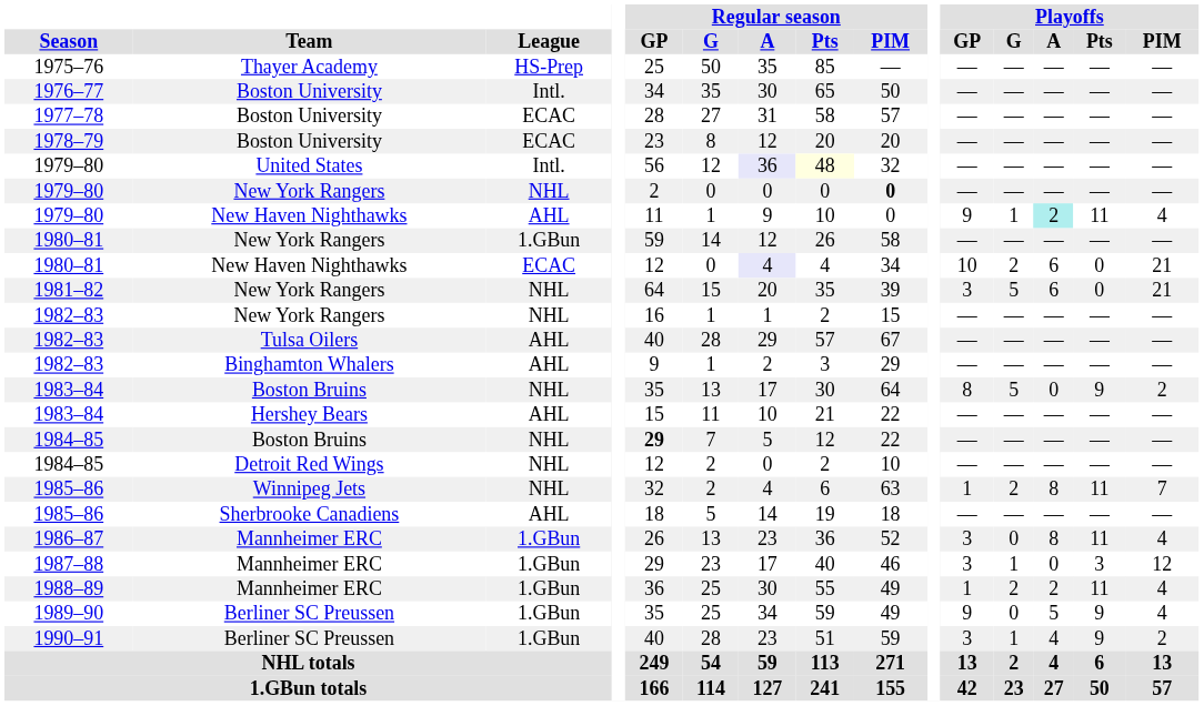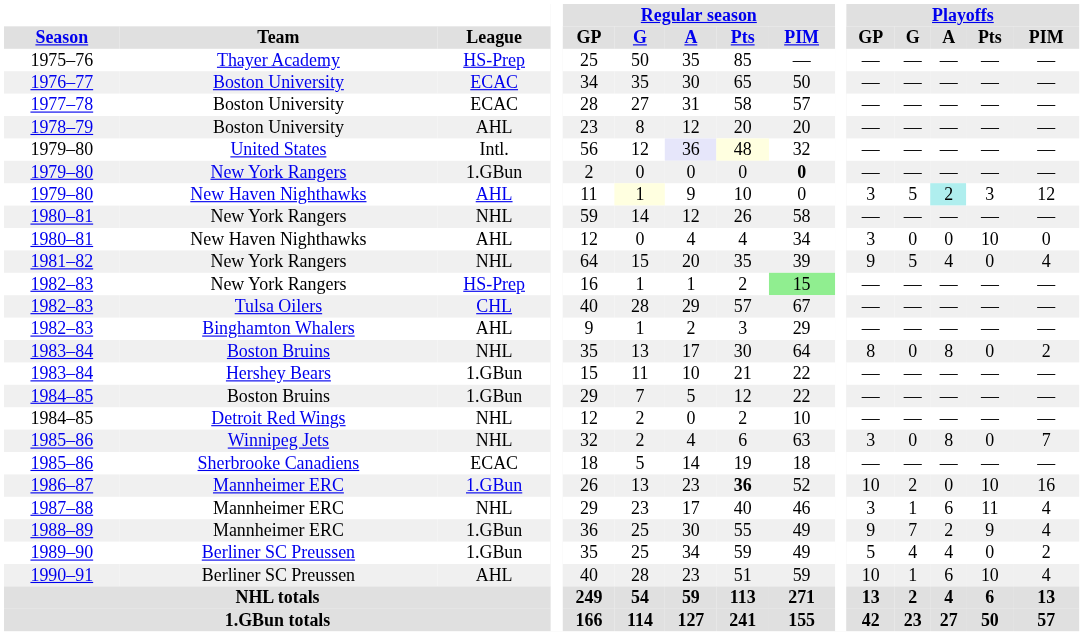1976–77 | League: Intl. -> ECAC
1978–79 | League: ECAC -> AHL
1979–80 / New York Rangers | League: NHL -> 1.GBun
1979–80 / New Haven Nighthawks | Regular season / G: no background -> lightyellow background
1979–80 / New Haven Nighthawks | Playoffs / GP: 9 -> 3
1979–80 / New Haven Nighthawks | Playoffs / G: 1 -> 5
1979–80 / New Haven Nighthawks | Playoffs / Pts: 11 -> 3
1979–80 / New Haven Nighthawks | Playoffs / PIM: 4 -> 12
1980–81 / New York Rangers | League: 1.GBun -> NHL
1980–81 / New Haven Nighthawks | League: ECAC -> AHL
1980–81 / New Haven Nighthawks | Regular season / A: lavender background -> no background
1980–81 / New Haven Nighthawks | Playoffs / GP: 10 -> 3
1980–81 / New Haven Nighthawks | Playoffs / G: 2 -> 0
1980–81 / New Haven Nighthawks | Playoffs / A: 6 -> 0
1980–81 / New Haven Nighthawks | Playoffs / Pts: 0 -> 10
1980–81 / New Haven Nighthawks | Playoffs / PIM: 21 -> 0
1981–82 | Playoffs / GP: 3 -> 9
1981–82 | Playoffs / A: 6 -> 4
1981–82 | Playoffs / PIM: 21 -> 4
1982–83 / New York Rangers | League: NHL -> HS-Prep
1982–83 / New York Rangers | Regular season / PIM: no background -> lightgreen background
1982–83 / Tulsa Oilers | League: AHL -> CHL
1983–84 / Boston Bruins | Playoffs / G: 5 -> 0
1983–84 / Boston Bruins | Playoffs / A: 0 -> 8
1983–84 / Boston Bruins | Playoffs / Pts: 9 -> 0
1983–84 / Hershey Bears | League: AHL -> 1.GBun
1984–85 / Boston Bruins | League: NHL -> 1.GBun
1984–85 / Boston Bruins | Regular season / GP: bold -> normal
1985–86 / Winnipeg Jets | Playoffs / GP: 1 -> 3
1985–86 / Winnipeg Jets | Playoffs / G: 2 -> 0
1985–86 / Winnipeg Jets | Playoffs / Pts: 11 -> 0
1985–86 / Sherbrooke Canadiens | League: AHL -> ECAC
1986–87 | Regular season / Pts: normal -> bold
1986–87 | Playoffs / GP: 3 -> 10
1986–87 | Playoffs / G: 0 -> 2
1986–87 | Playoffs / A: 8 -> 0
1986–87 | Playoffs / Pts: 11 -> 10
1986–87 | Playoffs / PIM: 4 -> 16
1987–88 | League: 1.GBun -> NHL
1987–88 | Playoffs / A: 0 -> 6
1987–88 | Playoffs / Pts: 3 -> 11
1987–88 | Playoffs / PIM: 12 -> 4
1988–89 | Playoffs / GP: 1 -> 9
1988–89 | Playoffs / G: 2 -> 7
1988–89 | Playoffs / Pts: 11 -> 9
1989–90 | Playoffs / GP: 9 -> 5
1989–90 | Playoffs / G: 0 -> 4
1989–90 | Playoffs / A: 5 -> 4
1989–90 | Playoffs / Pts: 9 -> 0
1989–90 | Playoffs / PIM: 4 -> 2
1990–91 | League: 1.GBun -> AHL
1990–91 | Playoffs / GP: 3 -> 10
1990–91 | Playoffs / A: 4 -> 6
1990–91 | Playoffs / Pts: 9 -> 10
1990–91 | Playoffs / PIM: 2 -> 4
